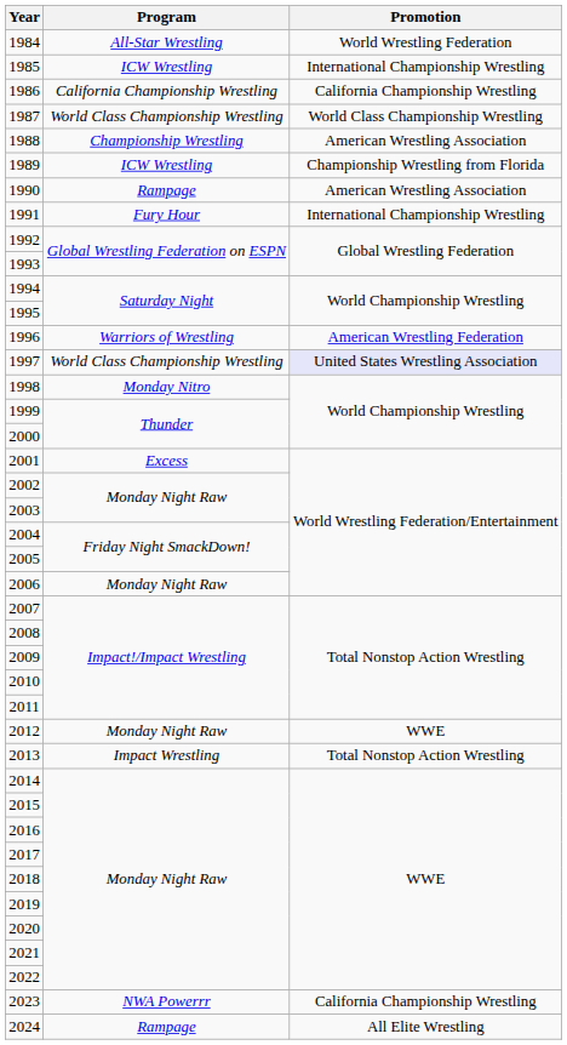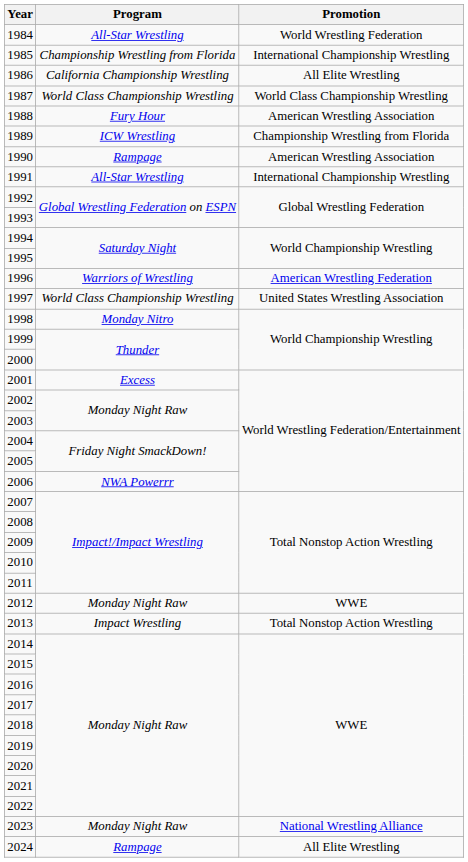1985 | Program: ICW Wrestling -> Championship Wrestling from Florida
1986 | Promotion: California Championship Wrestling -> All Elite Wrestling
1988 | Program: Championship Wrestling -> Fury Hour
1991 | Program: Fury Hour -> All-Star Wrestling
1997 | Promotion: lavender background -> no background
2006 | Program: Monday Night Raw -> NWA Powerrr
2023 | Program: NWA Powerrr -> Monday Night Raw
2023 | Promotion: California Championship Wrestling -> National Wrestling Alliance
